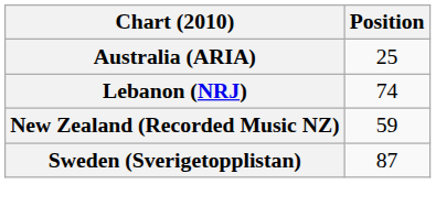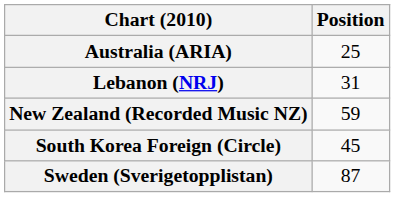Lebanon (NRJ) | Position: 74 -> 31
+ row: South Korea Foreign (Circle) | 45
